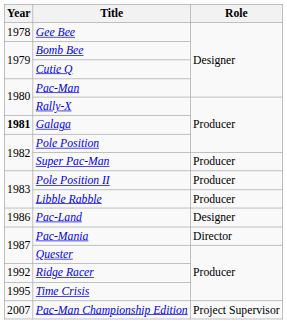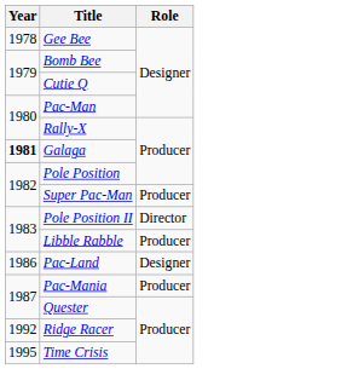Pole Position II | Role: Producer -> Director
Pac-Mania | Role: Director -> Producer
- row: 2007 | Pac-Man Championship Edition | Project Supervisor
